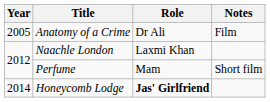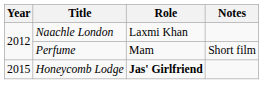- row: 2005 | Anatomy of a Crime | Dr Ali | Film
Honeycomb Lodge | Year: 2014 -> 2015
